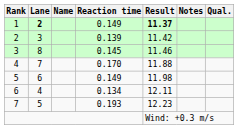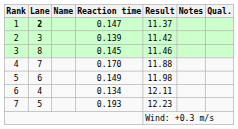1 | Reaction time: 0.149 -> 0.147
1 | Result: bold -> normal
